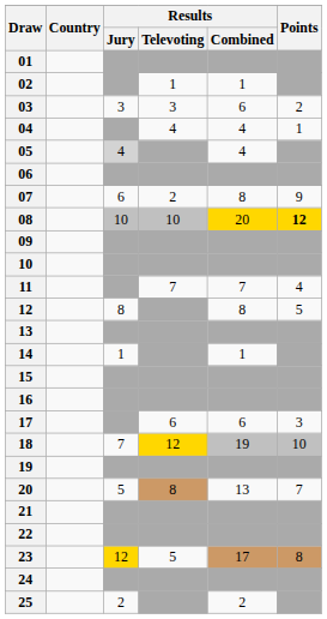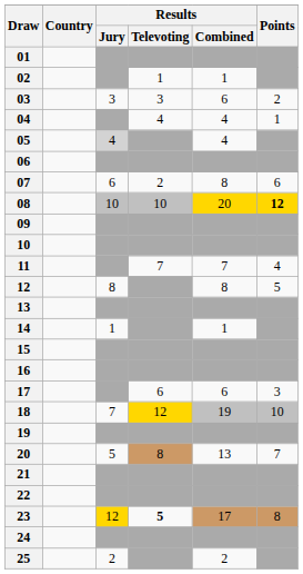07 | Points: 9 -> 6
23 | Results / Televoting: normal -> bold
